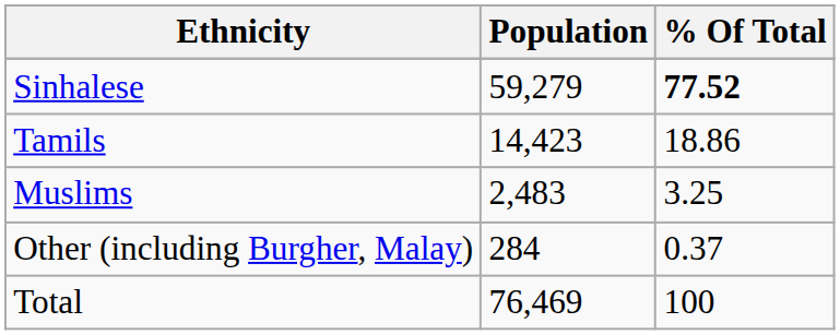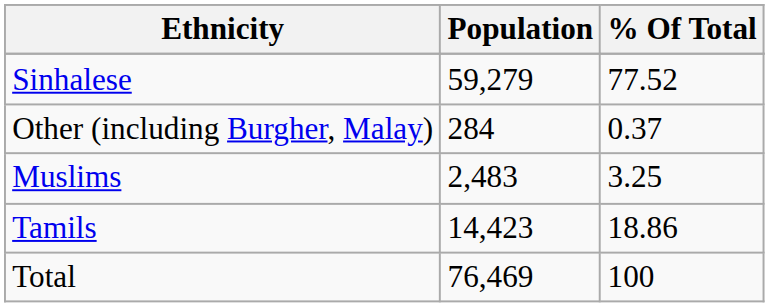Sinhalese | % Of Total: bold -> normal
rows swapped: Tamils <-> Other (including Burgher, Malay)
